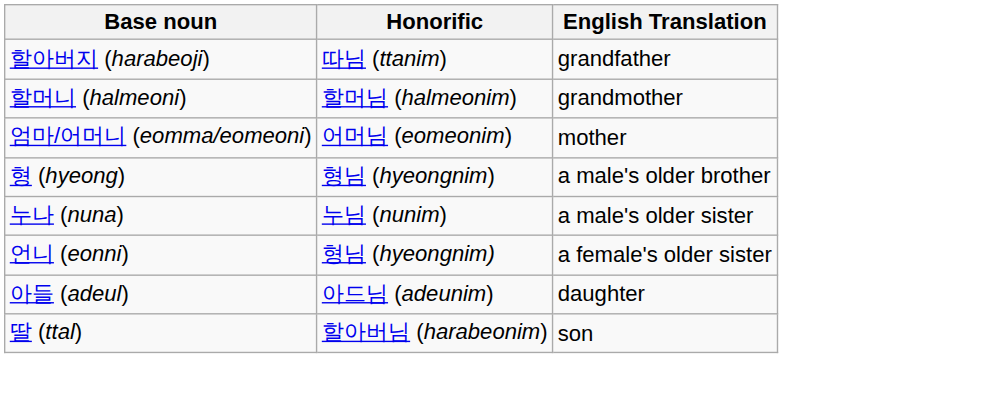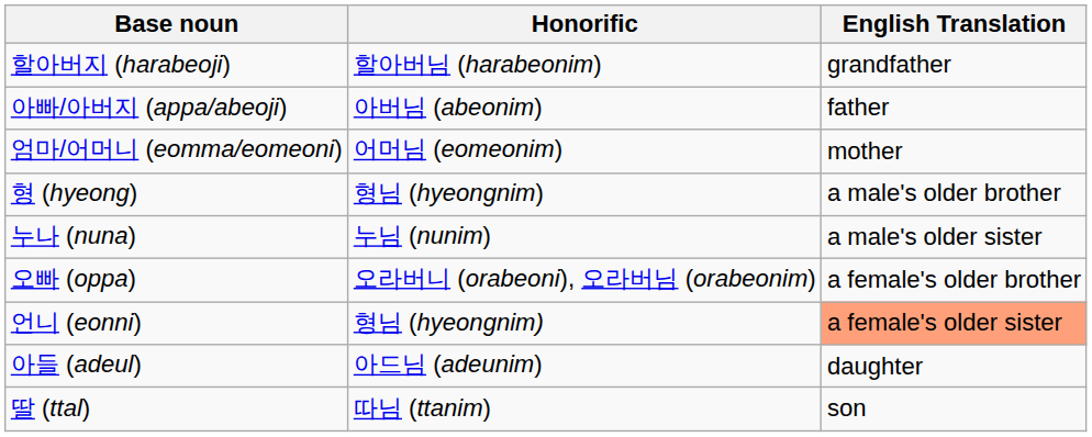할아버지 (harabeoji) | Honorific: 따님 (ttanim) -> 할아버님 (harabeonim)
- row: 할머니 (halmeoni) | 할머님 (halmeonim) | grandmother
+ row: 아빠/아버지 (appa/abeoji) | 아버님 (abeonim) | father
+ row: 오빠 (oppa) | 오라버니 (orabeoni), 오라버님 (orabeonim) | a female's older brother
언니 (eonni) | English Translation: no background -> lightsalmon background
딸 (ttal) | Honorific: 할아버님 (harabeonim) -> 따님 (ttanim)
